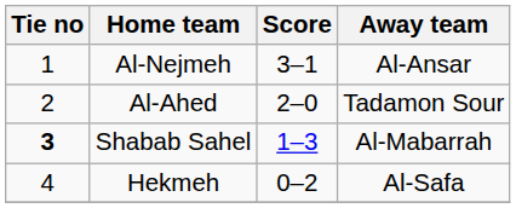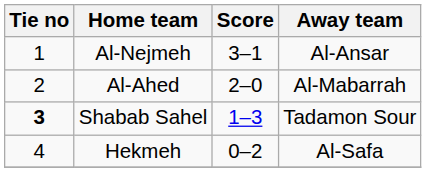Al-Ahed | Away team: Tadamon Sour -> Al-Mabarrah
Shabab Sahel | Away team: Al-Mabarrah -> Tadamon Sour
